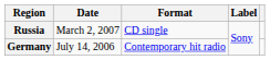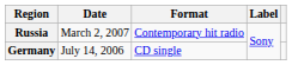Russia | Format: CD single -> Contemporary hit radio
Germany | Format: Contemporary hit radio -> CD single
